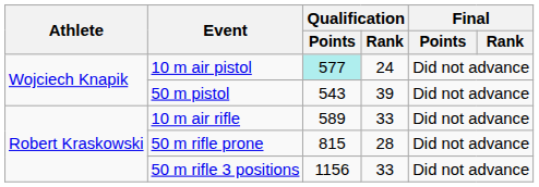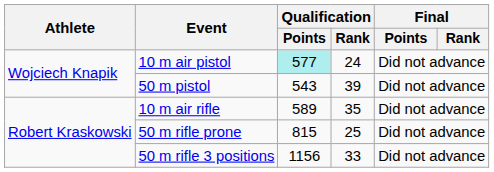10 m air rifle | Qualification / Rank: 33 -> 35
50 m rifle prone | Qualification / Rank: 28 -> 25
